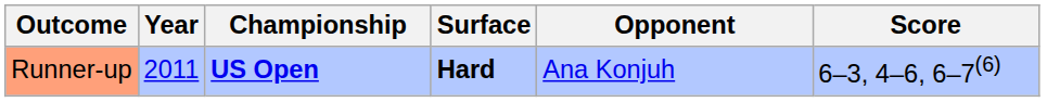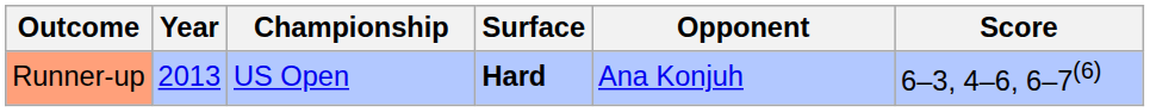Runner-up | Year: 2011 -> 2013
Runner-up | Championship: bold -> normal
